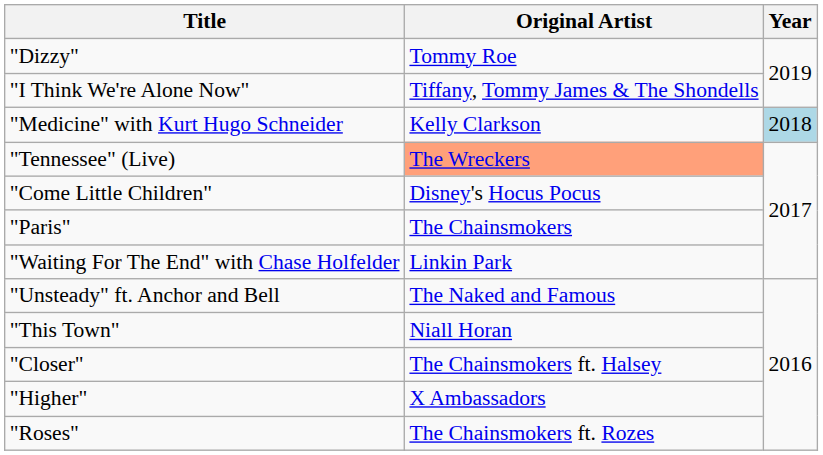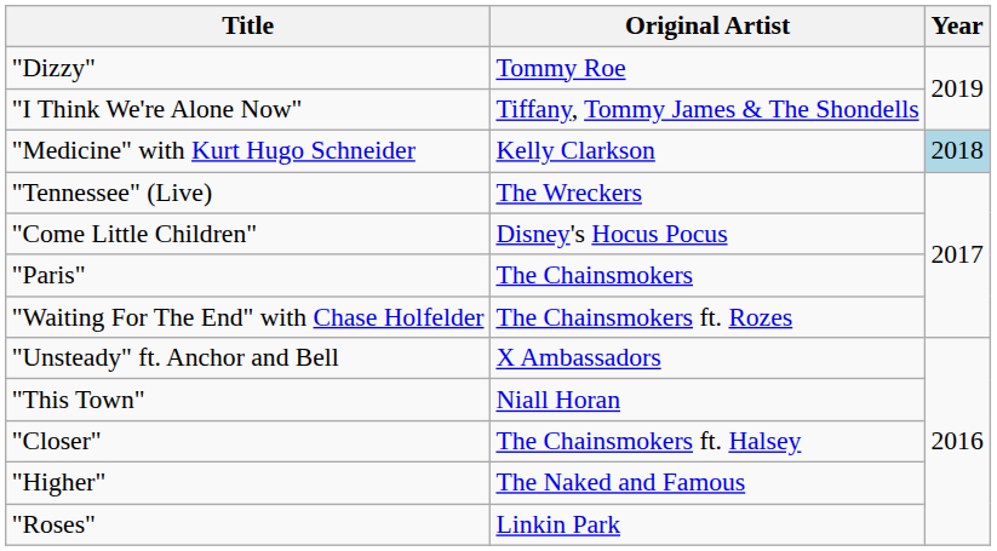"Tennessee" (Live) | Original Artist: lightsalmon background -> no background
"Waiting For The End" with Chase Holfelder | Original Artist: Linkin Park -> The Chainsmokers ft. Rozes
"Unsteady" ft. Anchor and Bell | Original Artist: The Naked and Famous -> X Ambassadors
"Higher" | Original Artist: X Ambassadors -> The Naked and Famous
"Roses" | Original Artist: The Chainsmokers ft. Rozes -> Linkin Park
